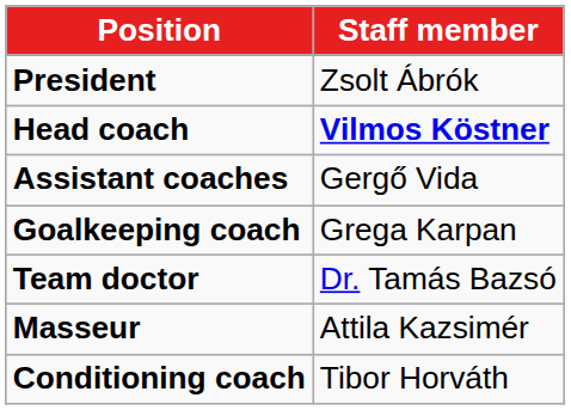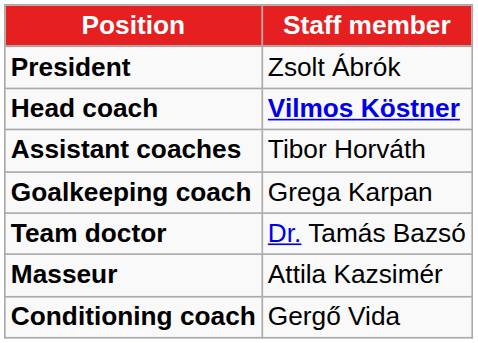Assistant coaches | Staff member: Gergő Vida -> Tibor Horváth
Conditioning coach | Staff member: Tibor Horváth -> Gergő Vida
